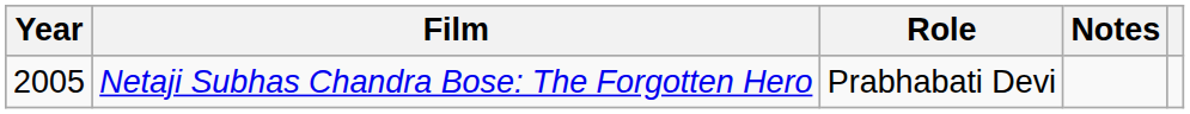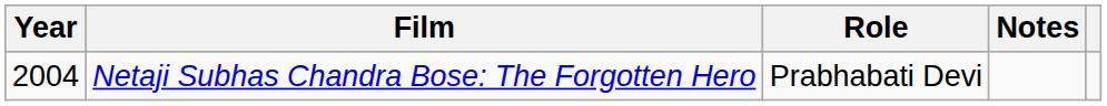Netaji Subhas Chandra Bose: The Forgotten Hero | Year: 2005 -> 2004
